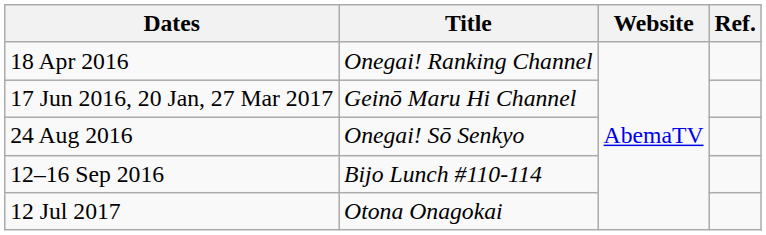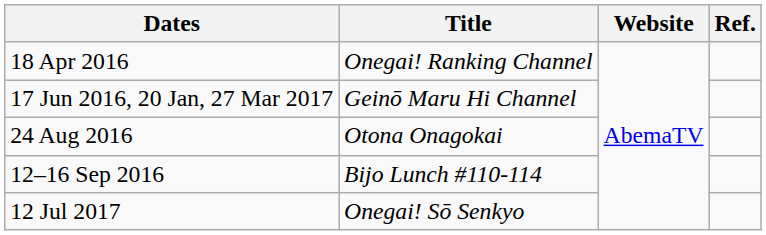24 Aug 2016 | Title: Onegai! Sō Senkyo -> Otona Onagokai
12 Jul 2017 | Title: Otona Onagokai -> Onegai! Sō Senkyo
